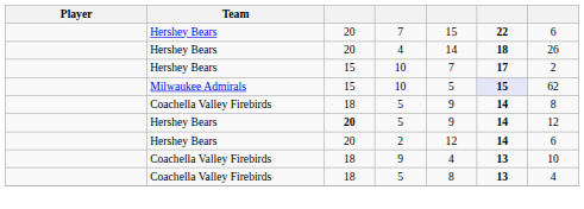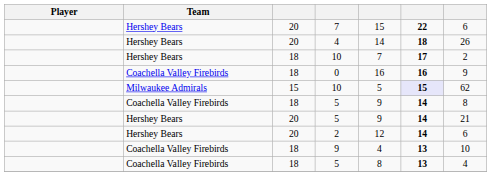Hershey Bears / 10 | column 3: 15 -> 18
+ row: Coachella Valley Firebirds | 18 | 0 | 16 | 16 | 9
Hershey Bears / 5 | column 3: bold -> normal
Hershey Bears / 5 | column 7: 12 -> 21
